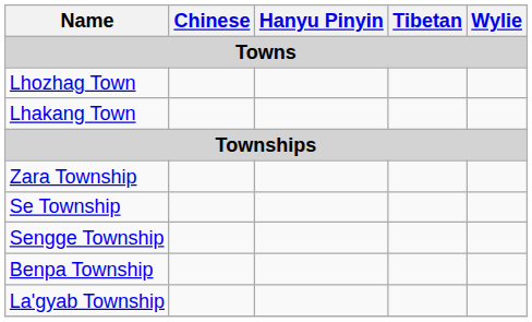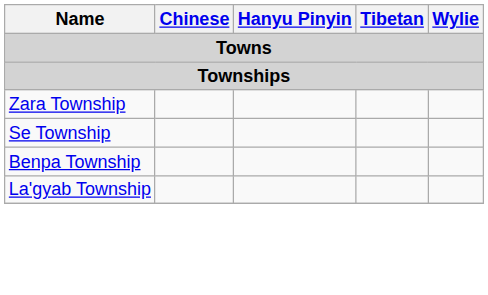- row: Lhozhag Town
- row: Lhakang Town
- row: Sengge Township
